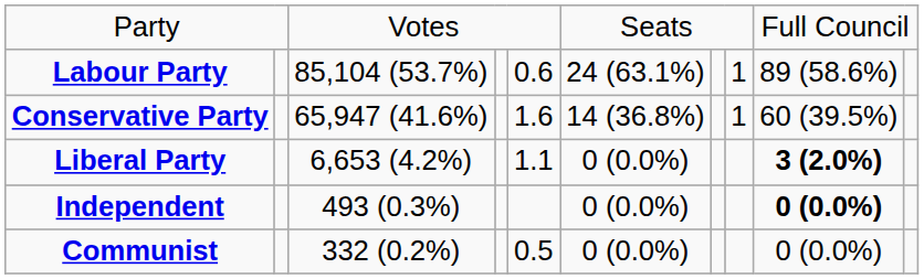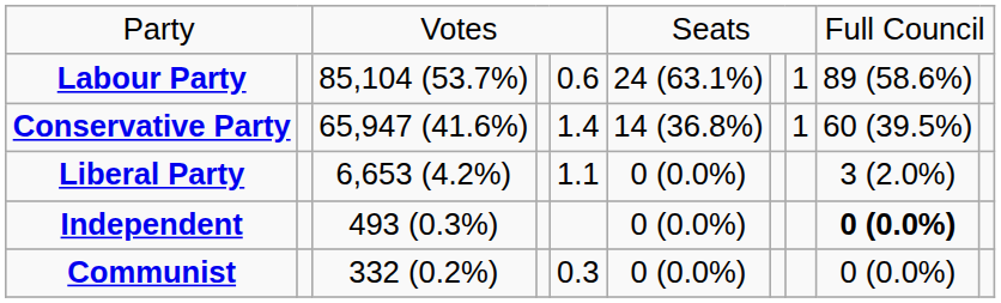Conservative Party | column 5: 1.6 -> 1.4
Liberal Party | column 9: bold -> normal
Communist | column 5: 0.5 -> 0.3
